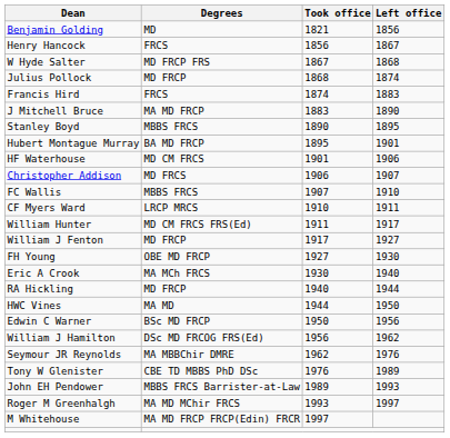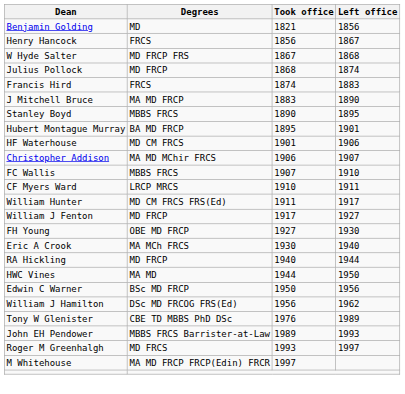Christopher Addison | Degrees: MD FRCS -> MA MD MChir FRCS
- row: Seymour JR Reynolds | MA MBBChir DMRE | 1962 | 1976
Roger M Greenhalgh | Degrees: MA MD MChir FRCS -> MD FRCS
